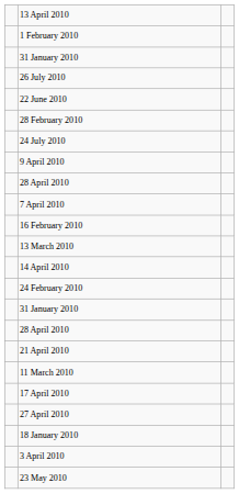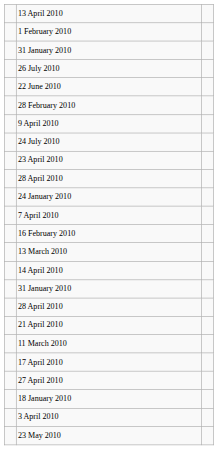rows swapped: 24 July 2010 <-> 9 April 2010
+ row: 23 April 2010
+ row: 24 January 2010
- row: 24 February 2010
